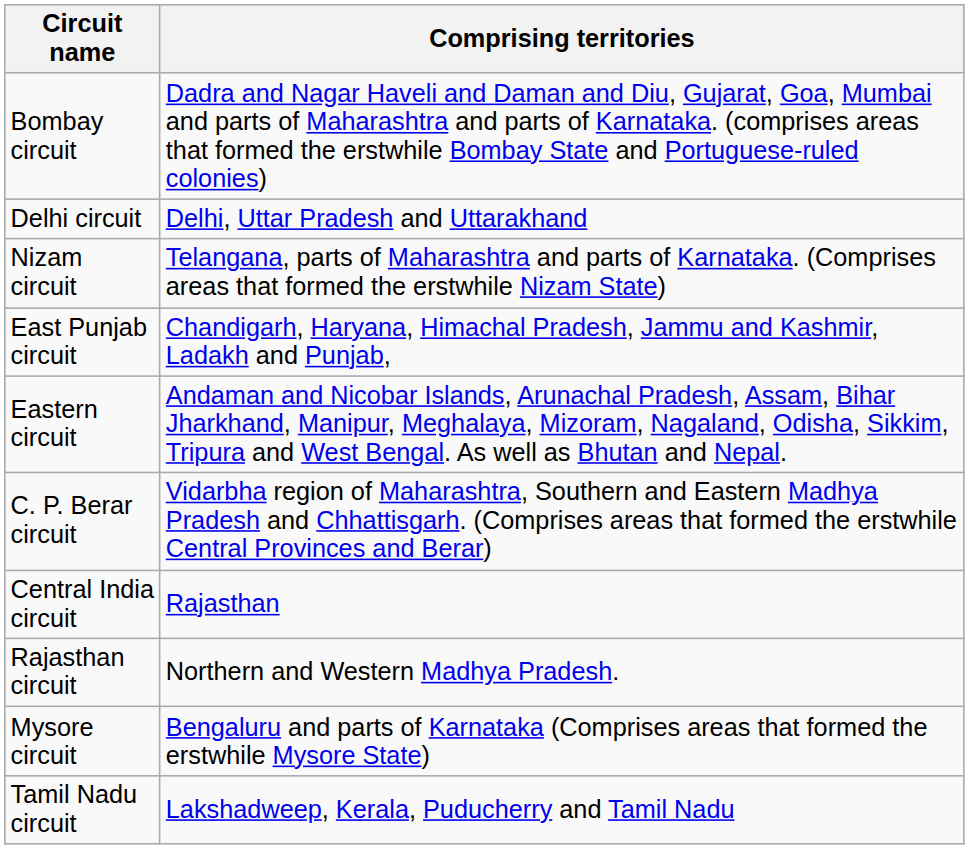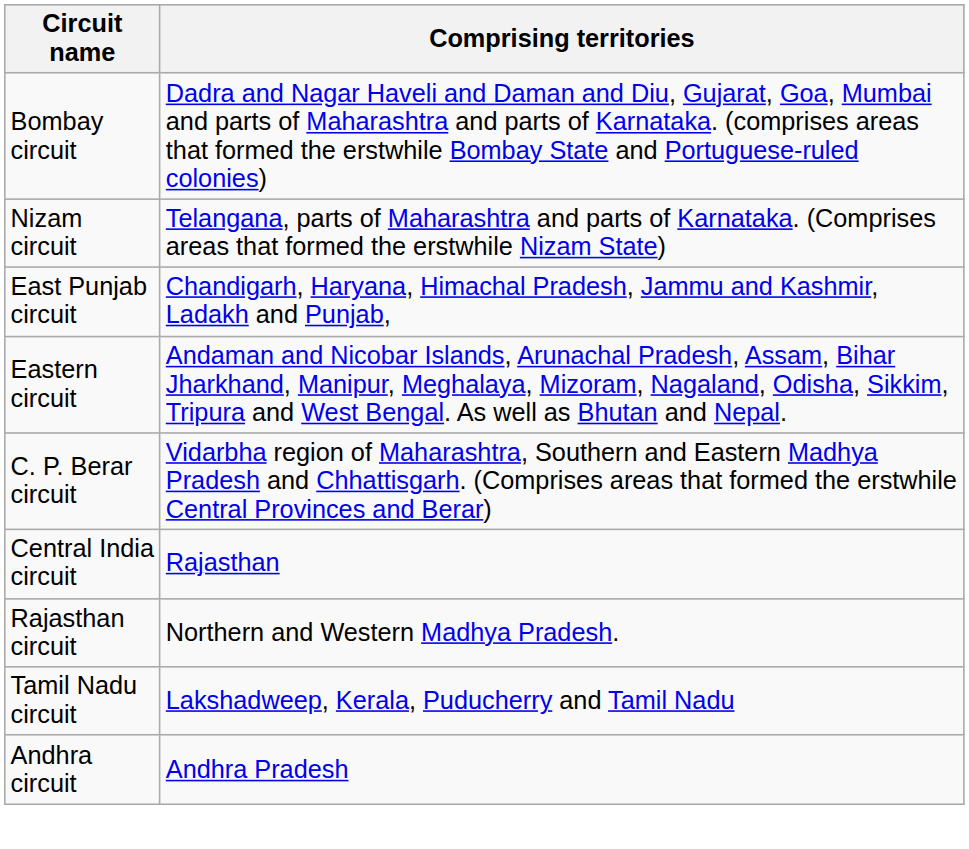- row: Delhi circuit | Delhi, Uttar Pradesh and Uttarakhand
- row: Mysore circuit | Bengaluru and parts of Karnataka (Comprises areas that formed the erstwhile Mysore State)
+ row: Andhra circuit | Andhra Pradesh
